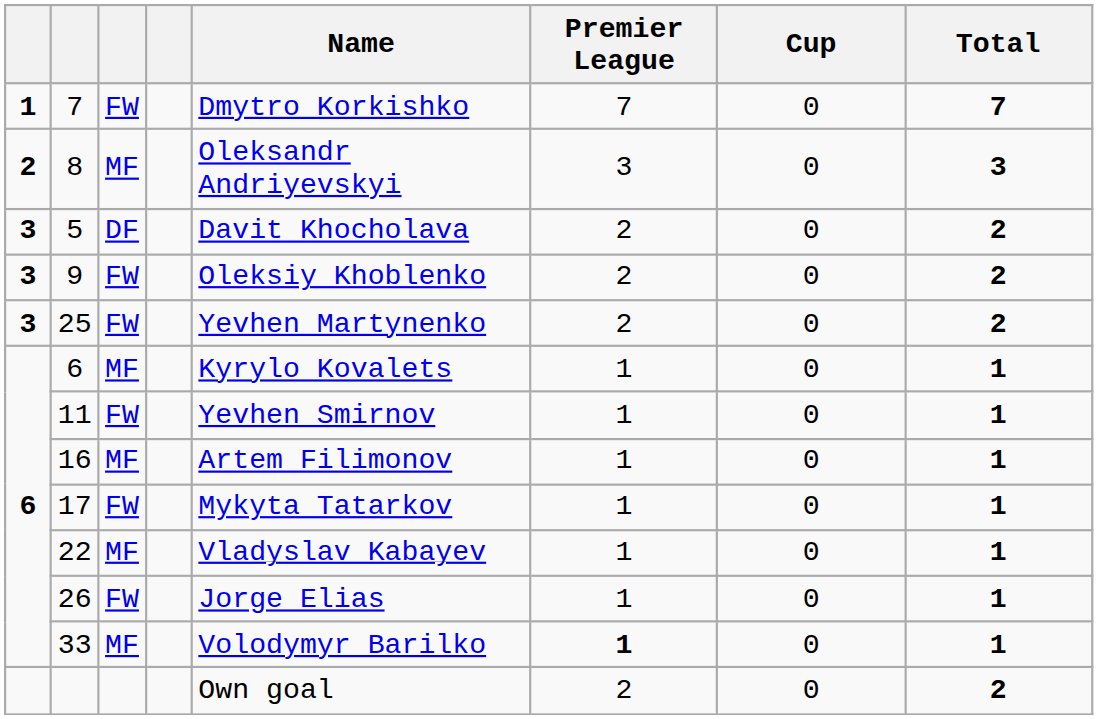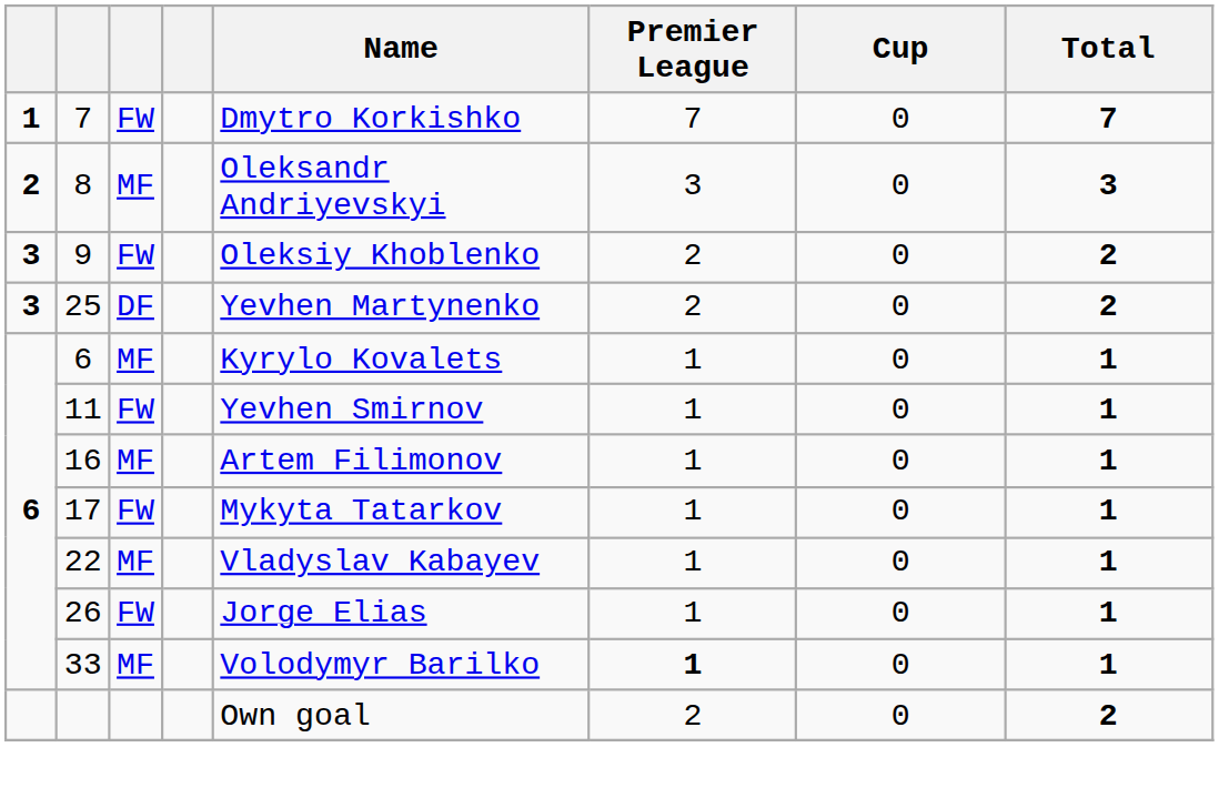- row: 3 | 5 | DF | Davit Khocholava | 2 | 0 | 2
25 | column 3: FW -> DF
